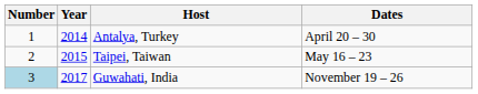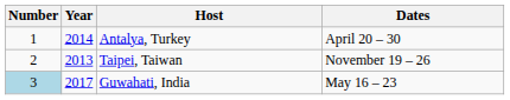Taipei, Taiwan | Year: 2015 -> 2013
Taipei, Taiwan | Dates: May 16 – 23 -> November 19 – 26
Guwahati, India | Dates: November 19 – 26 -> May 16 – 23
